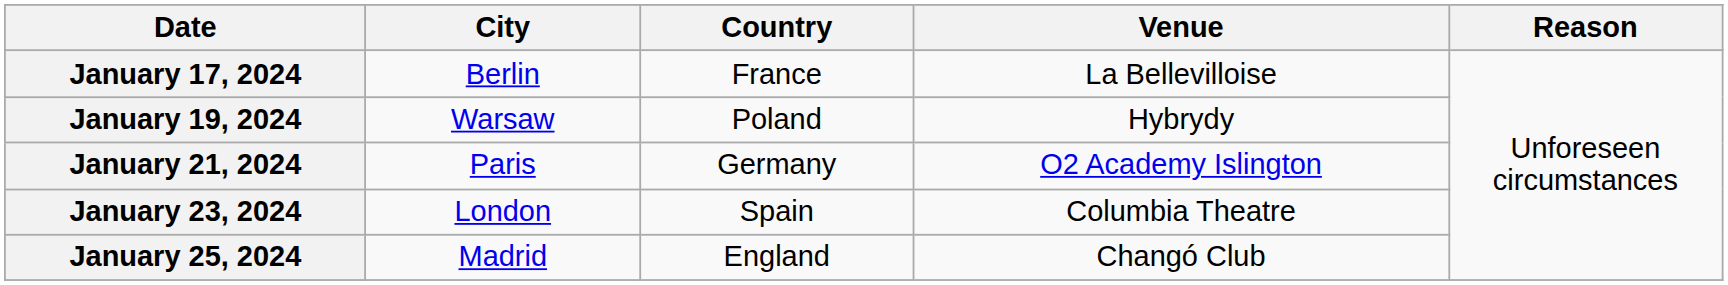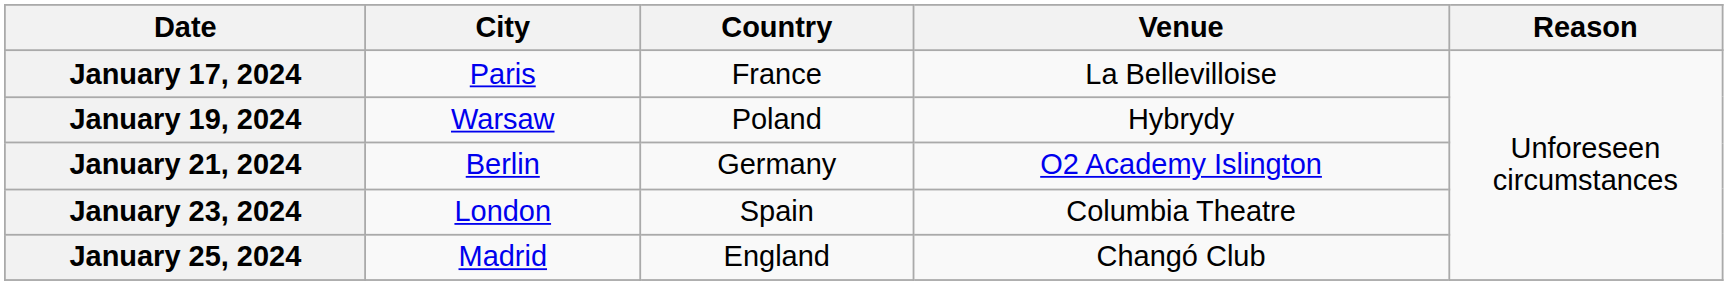January 17, 2024 | City: Berlin -> Paris
January 21, 2024 | City: Paris -> Berlin
